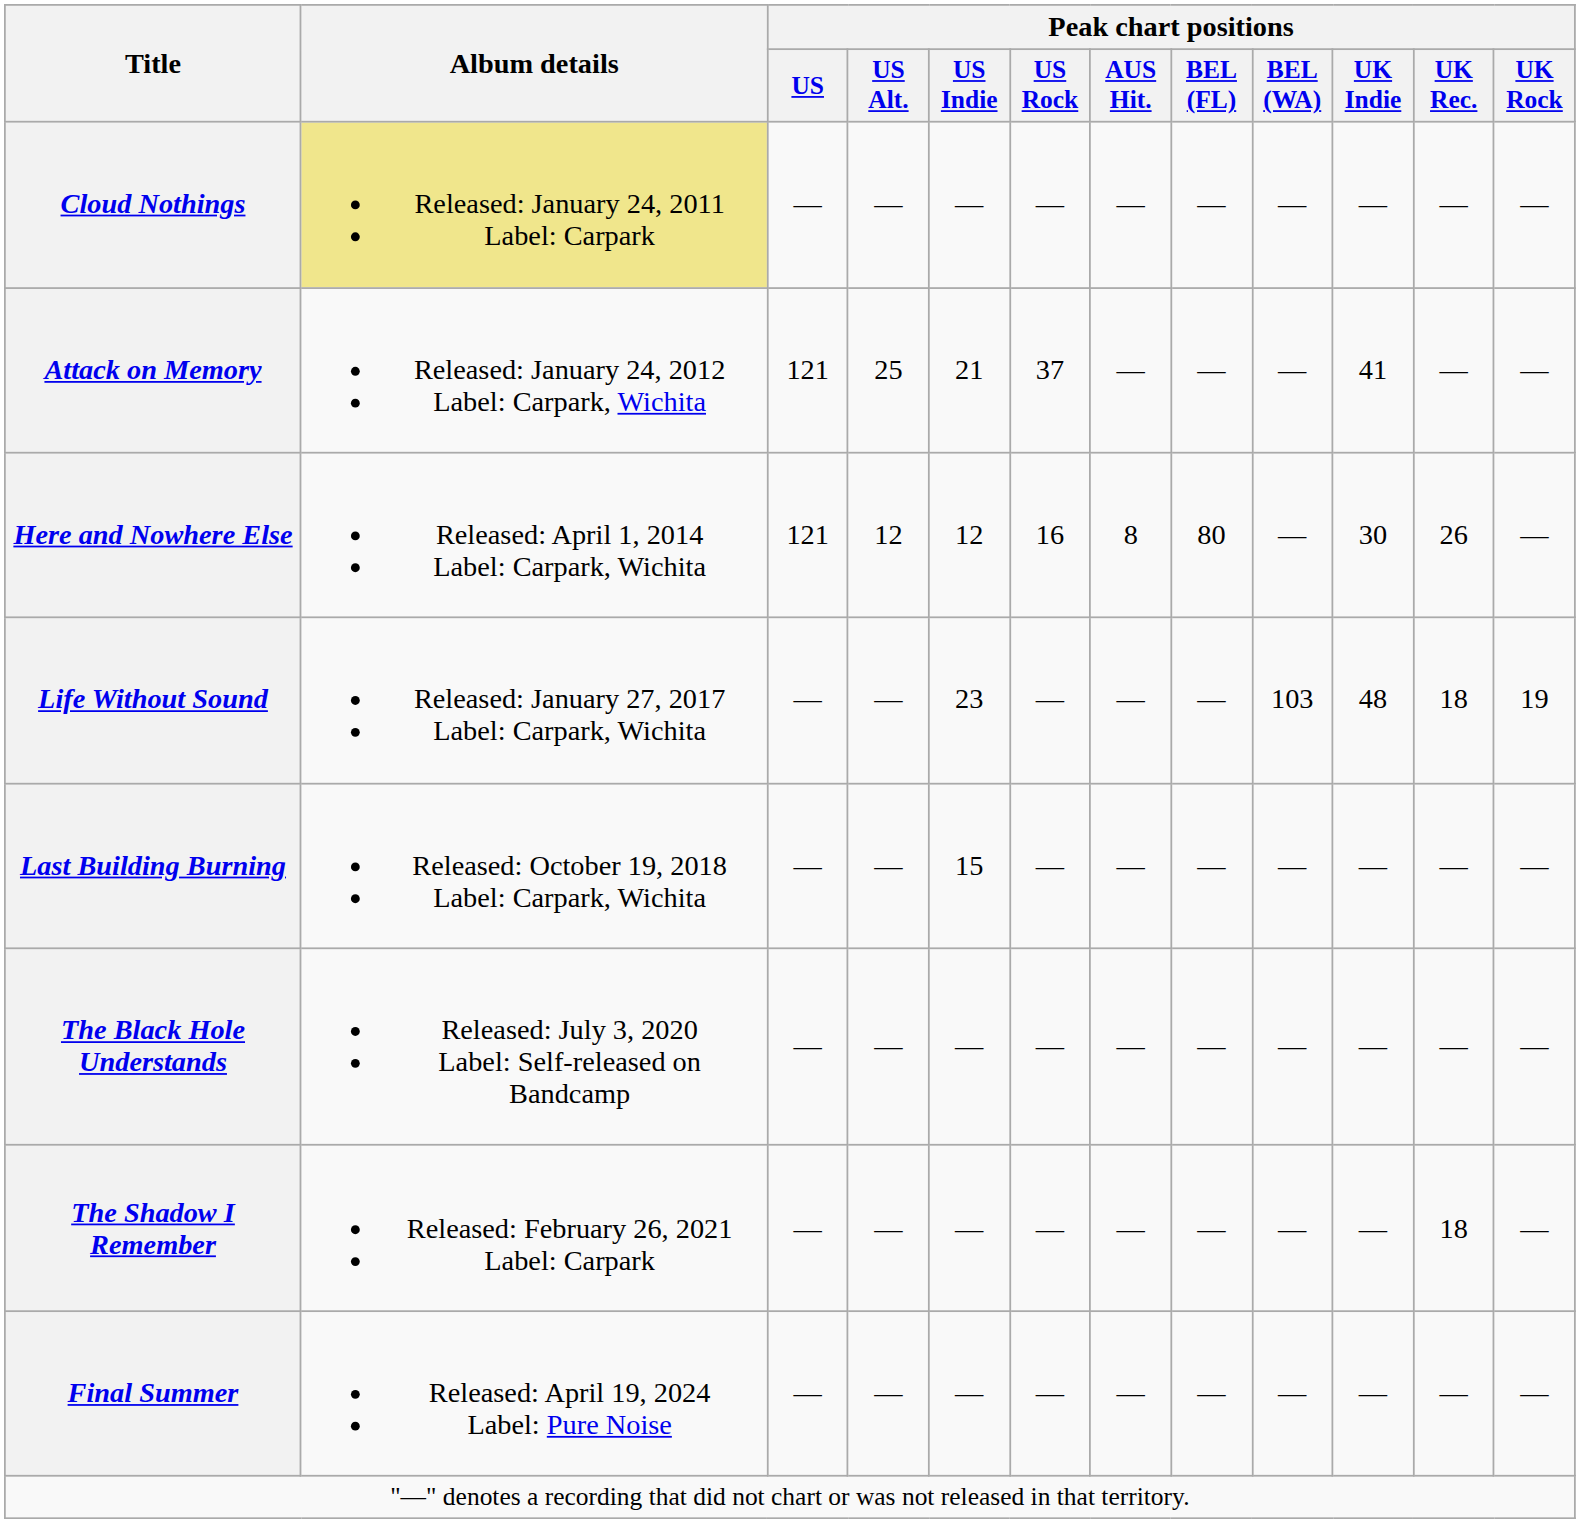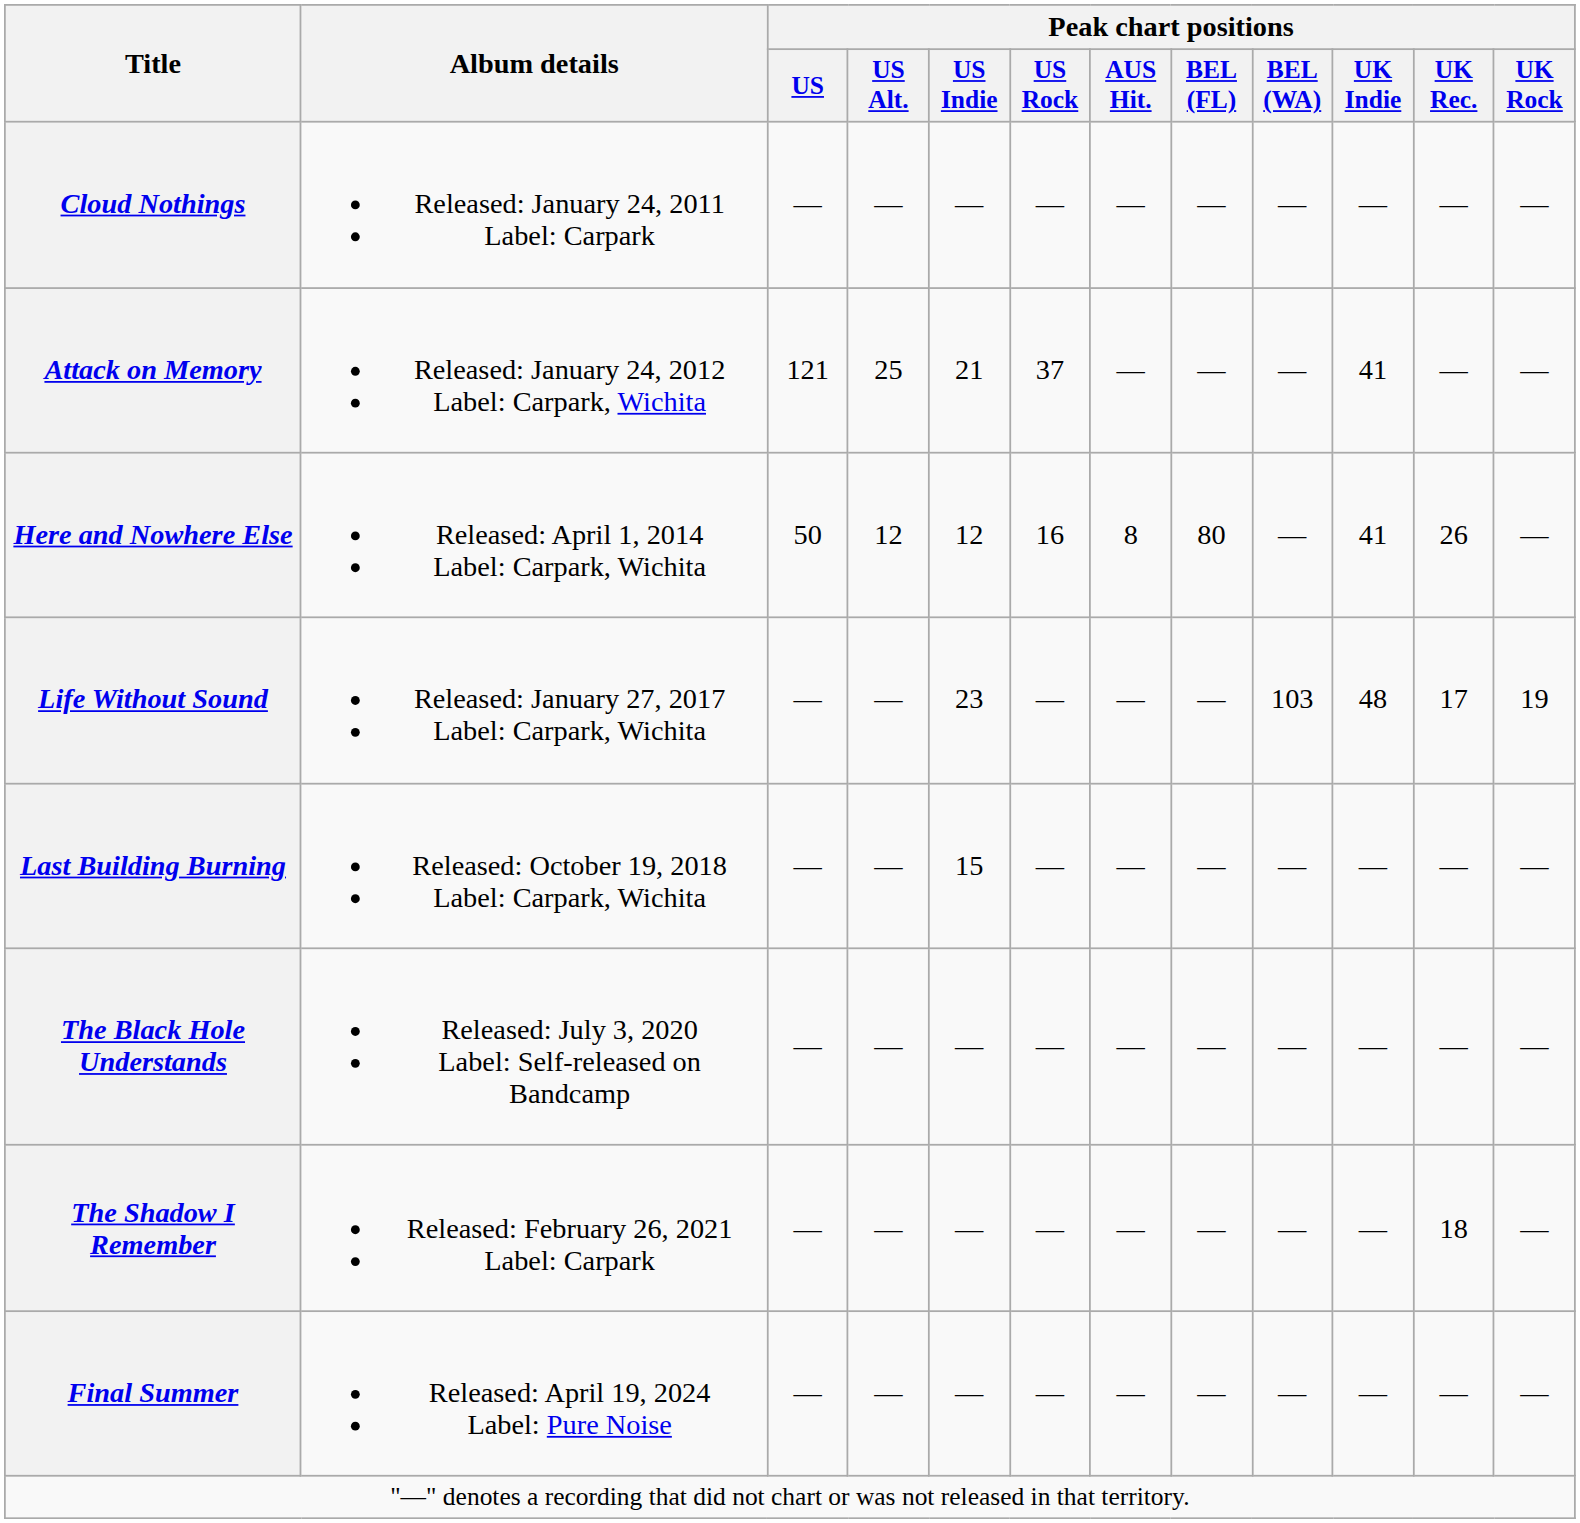Cloud Nothings | Album details: khaki background -> no background
Here and Nowhere Else | Peak chart positions / US: 121 -> 50
Here and Nowhere Else | Peak chart positions / UK Indie: 30 -> 41
Life Without Sound | Peak chart positions / UK Rec.: 18 -> 17
